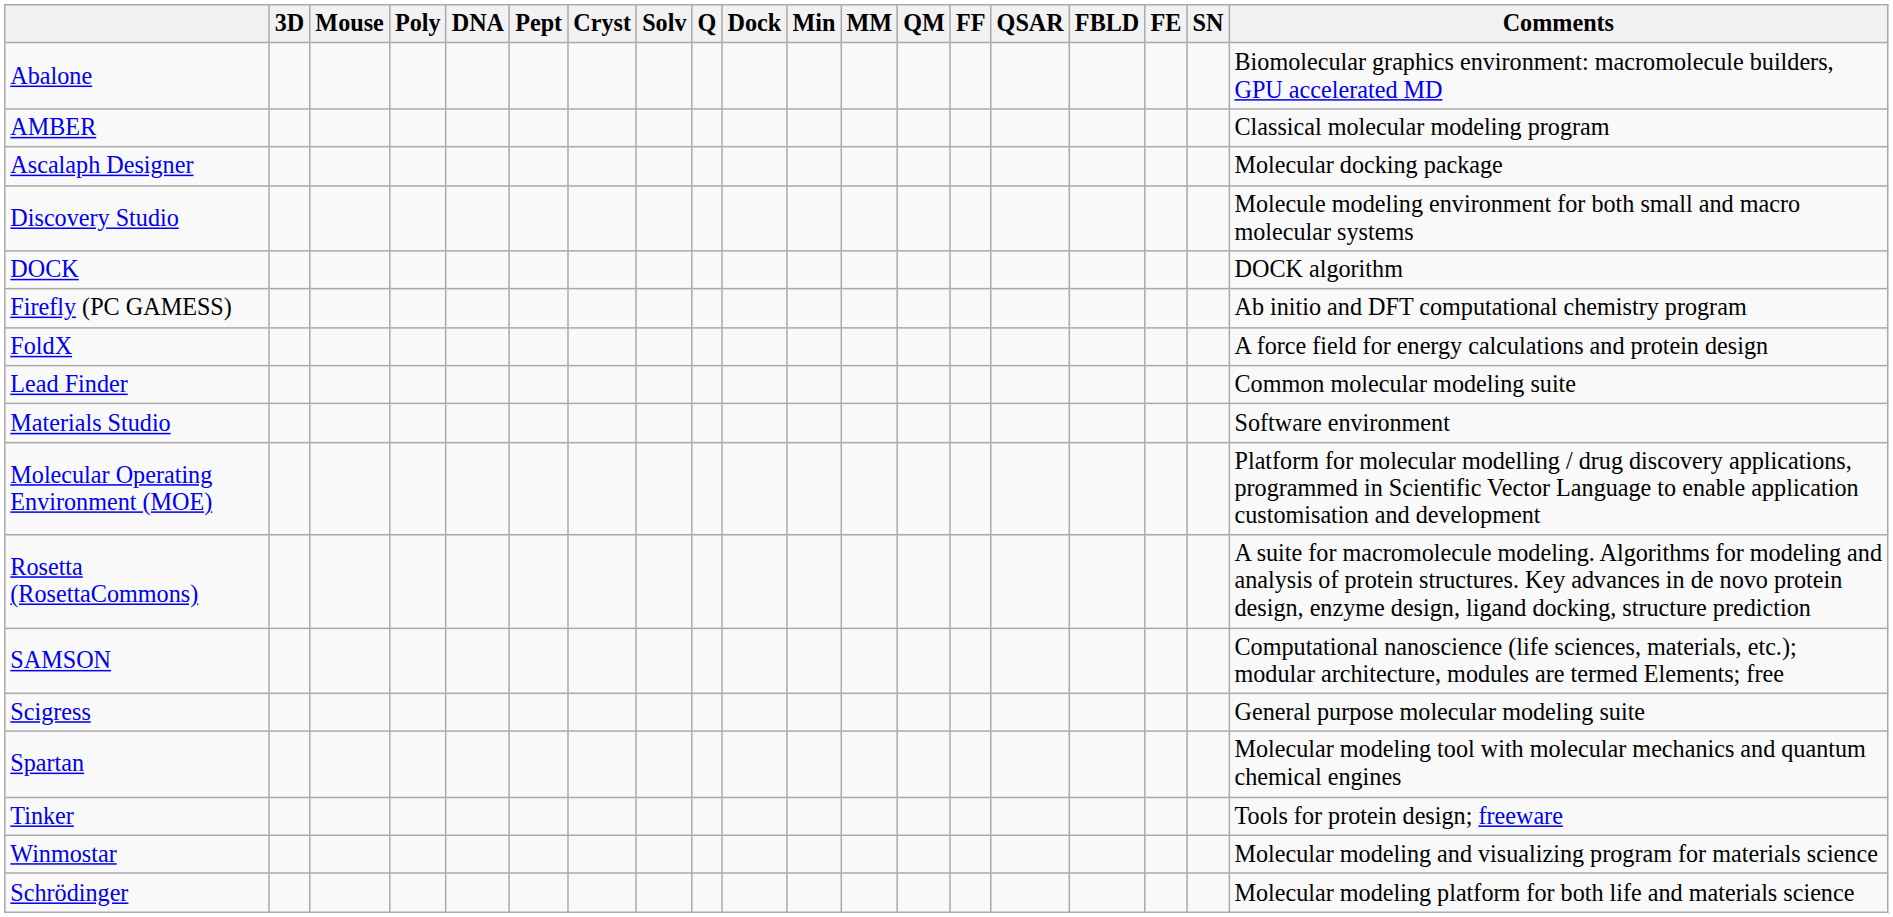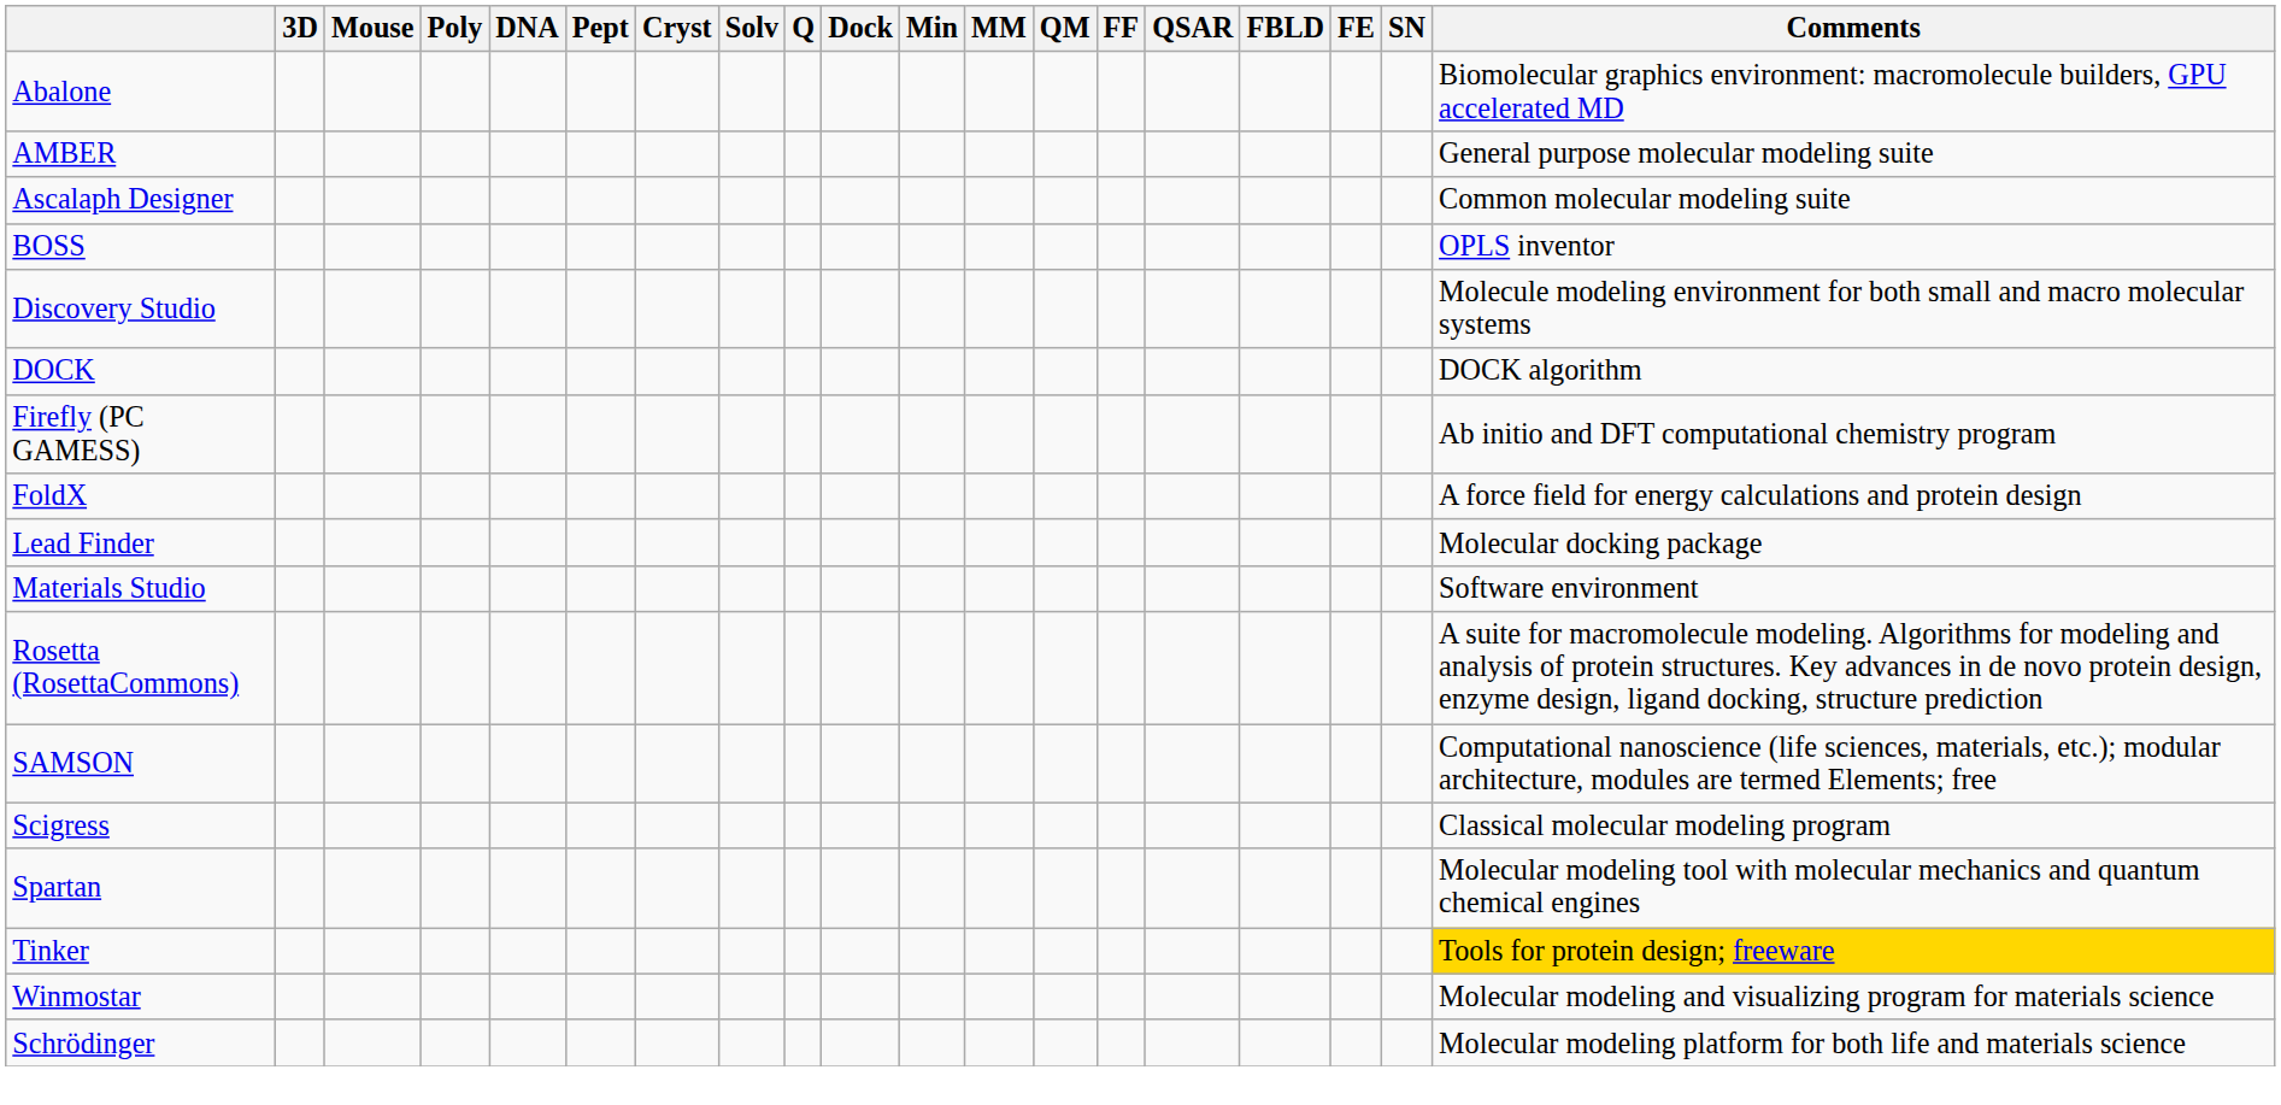AMBER | Comments: Classical molecular modeling program -> General purpose molecular modeling suite
Ascalaph Designer | Comments: Molecular docking package -> Common molecular modeling suite
+ row: BOSS | OPLS inventor
Lead Finder | Comments: Common molecular modeling suite -> Molecular docking package
- row: Molecular Operating Environment (MOE) | Platform for molecular modelling / drug discovery applications, programmed in Scientific Vector Language to enable application customisation and development
Scigress | Comments: General purpose molecular modeling suite -> Classical molecular modeling program
Tinker | Comments: no background -> gold background
